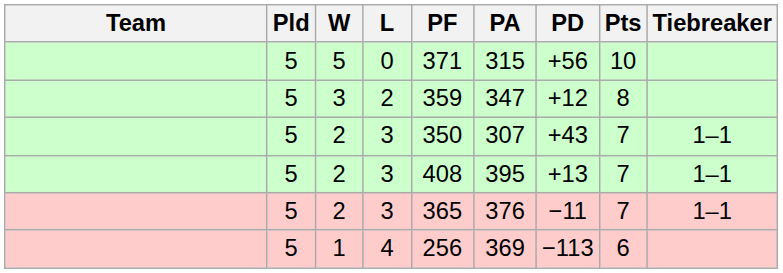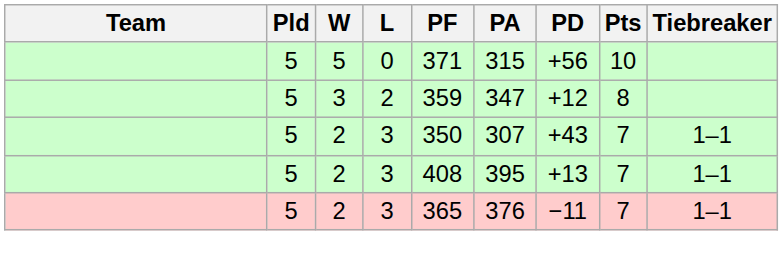- row: 5 | 1 | 4 | 256 | 369 | −113 | 6
